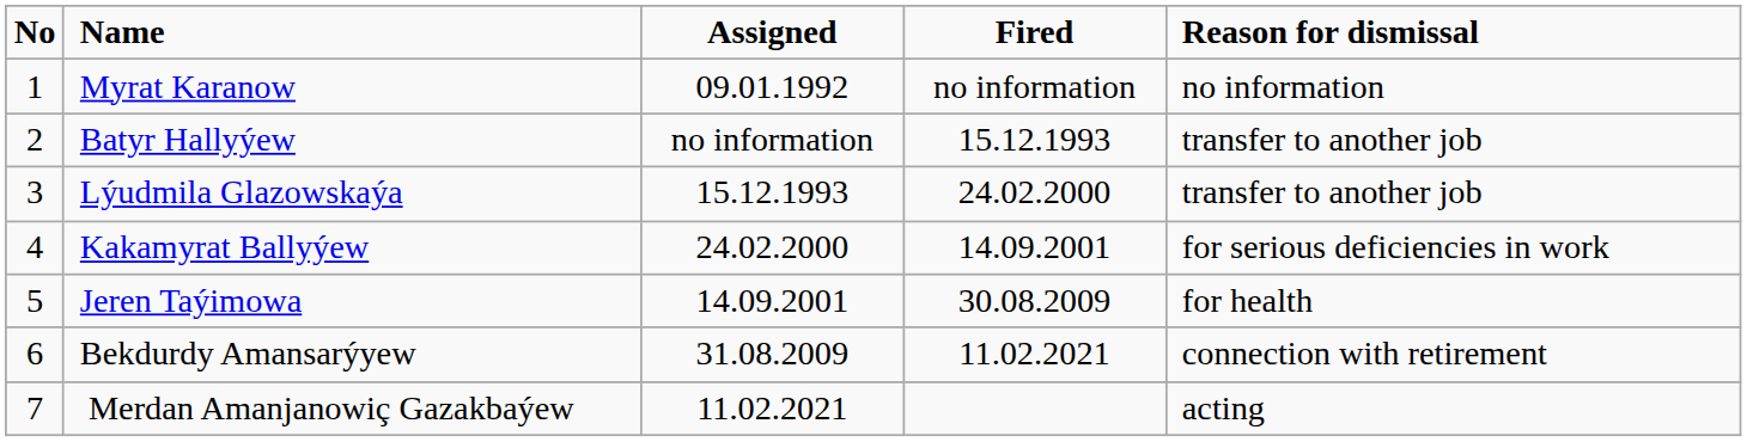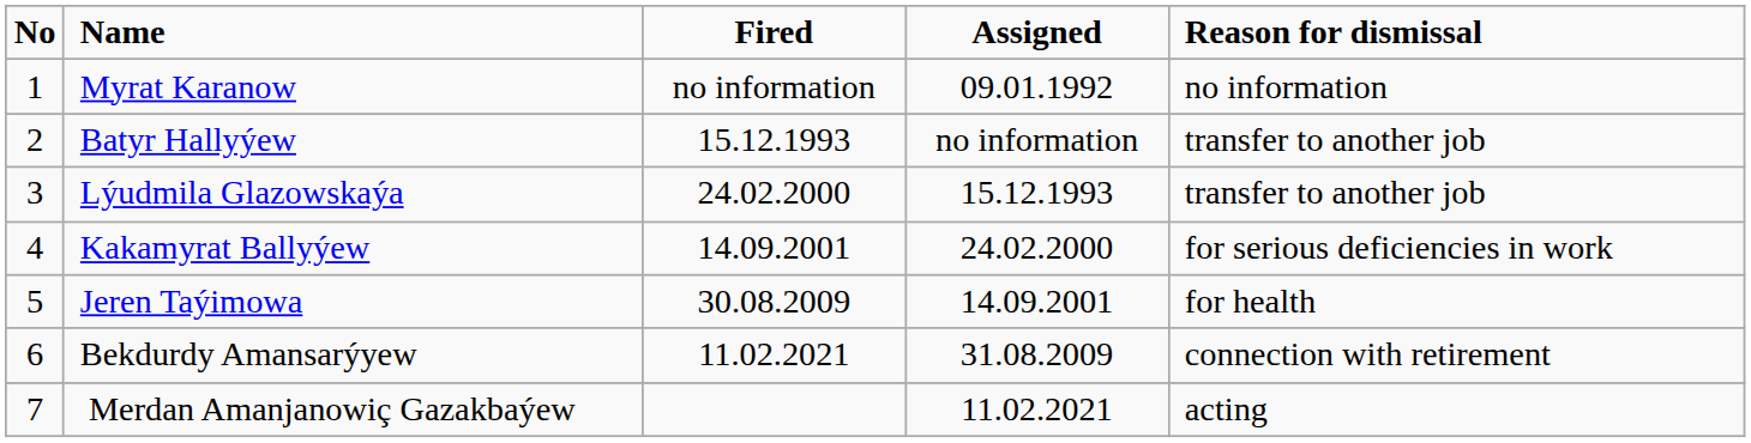columns swapped: Assigned <-> Fired
